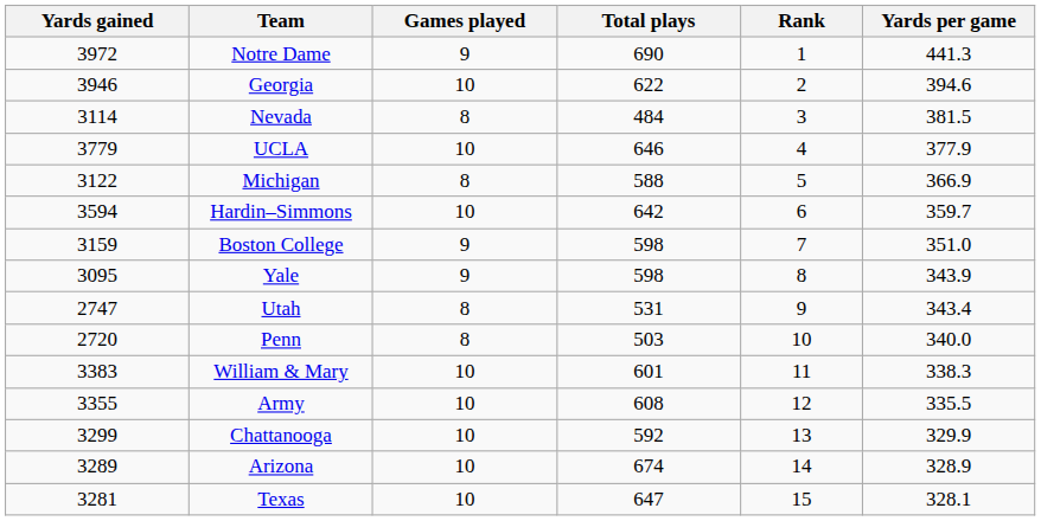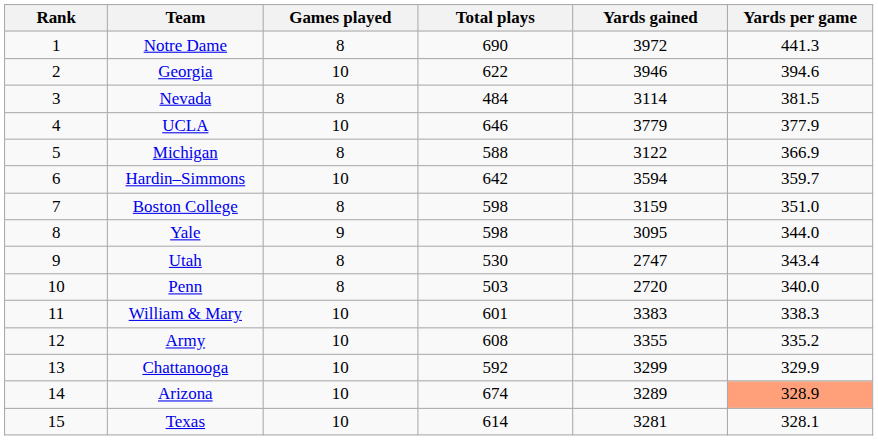columns swapped: Rank <-> Yards gained
Notre Dame | Games played: 9 -> 8
Boston College | Games played: 9 -> 8
Yale | Yards per game: 343.9 -> 344.0
Utah | Total plays: 531 -> 530
Army | Yards per game: 335.5 -> 335.2
Arizona | Yards per game: no background -> lightsalmon background
Texas | Total plays: 647 -> 614
